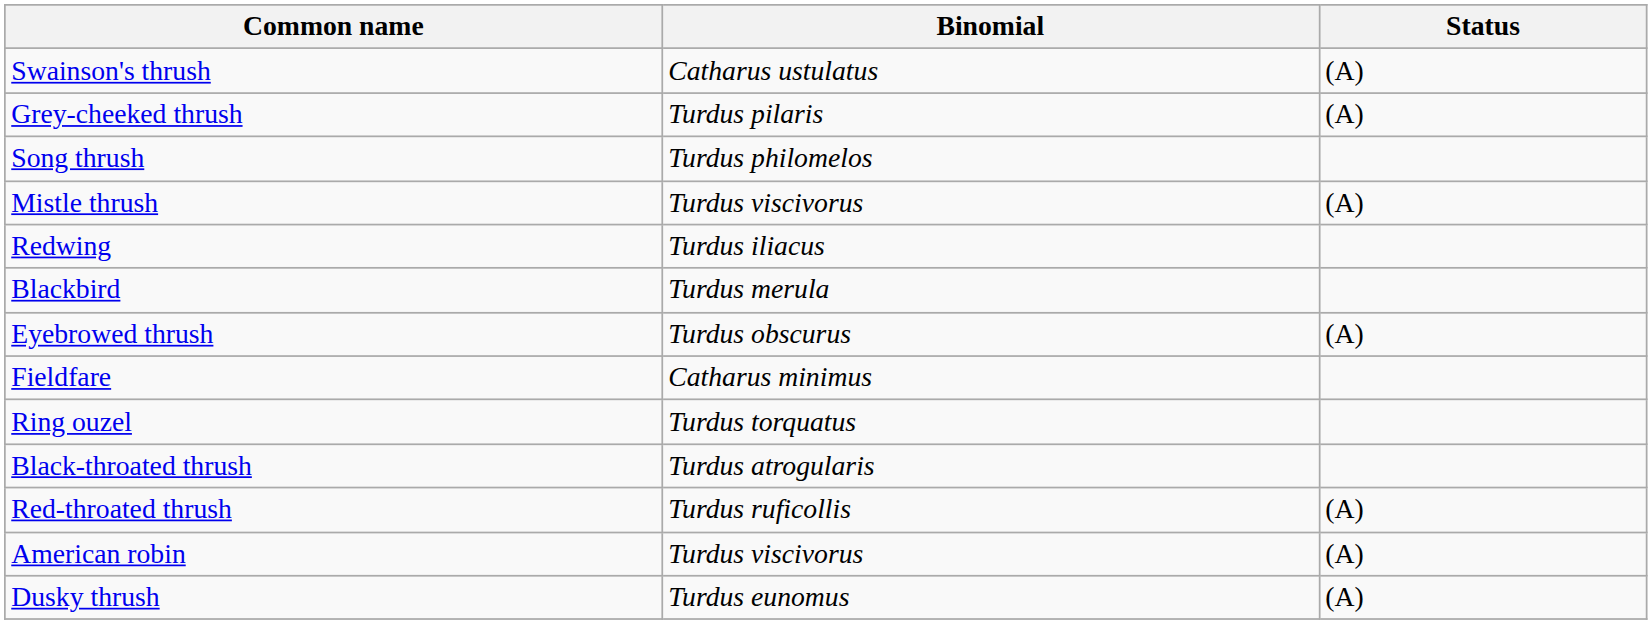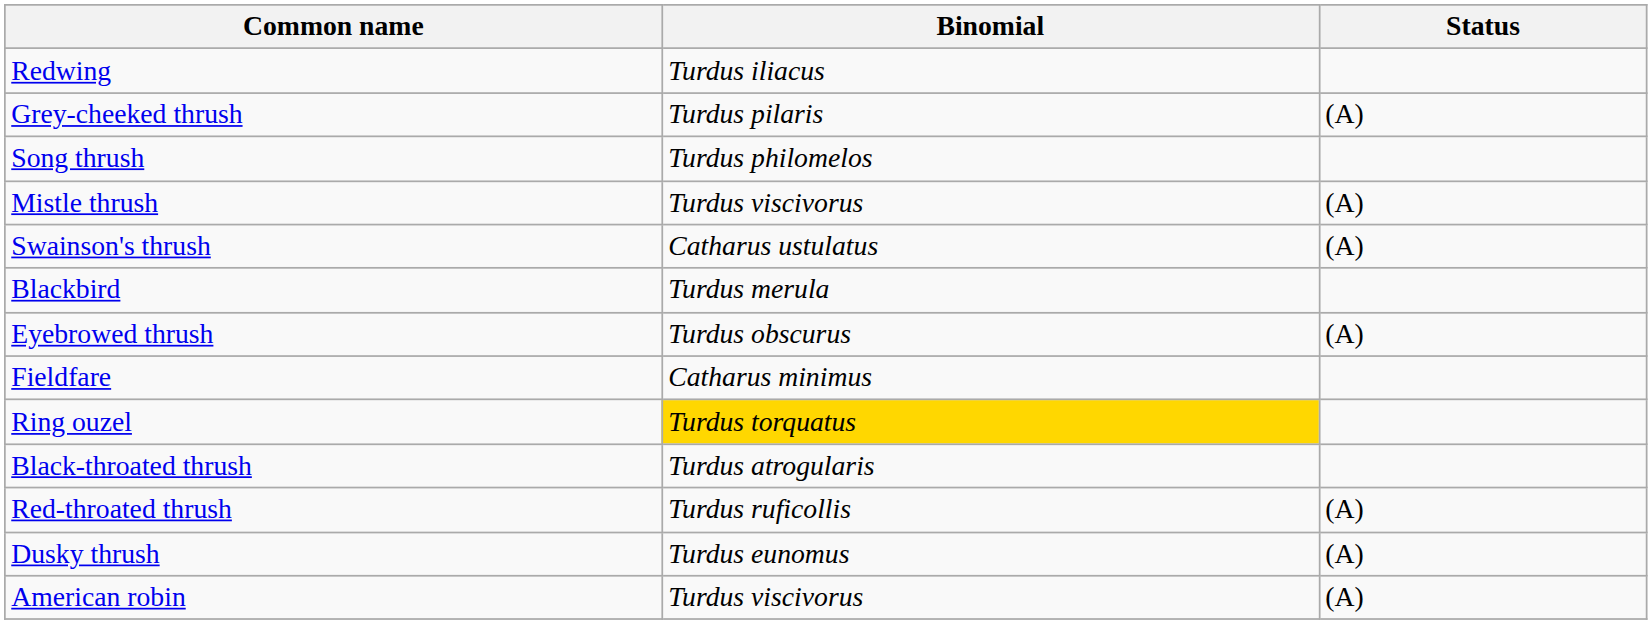rows swapped: Swainson's thrush <-> Redwing
Ring ouzel | Binomial: no background -> gold background
rows swapped: Dusky thrush <-> American robin
